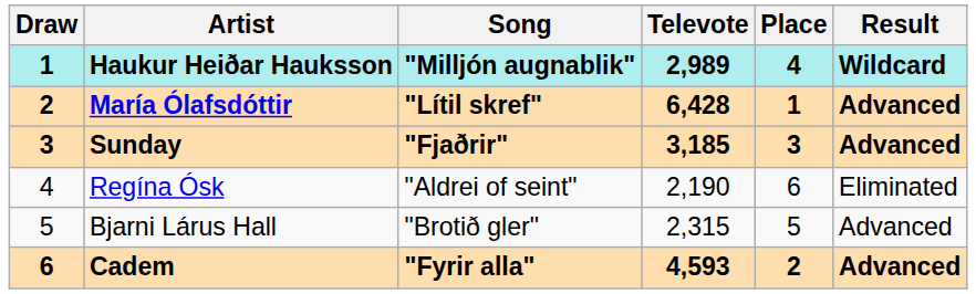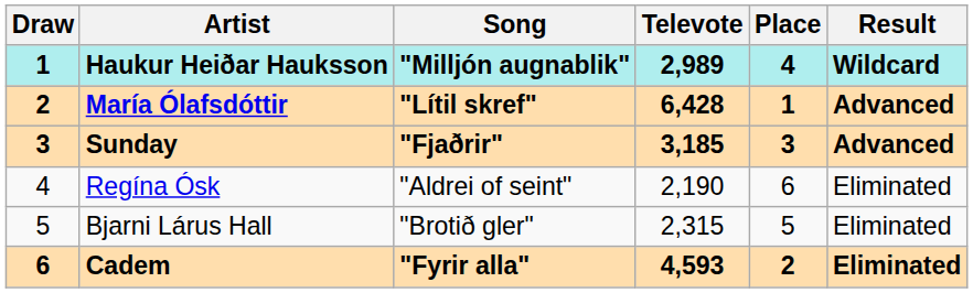Bjarni Lárus Hall | Result: Advanced -> Eliminated
Cadem | Result: Advanced -> Eliminated
